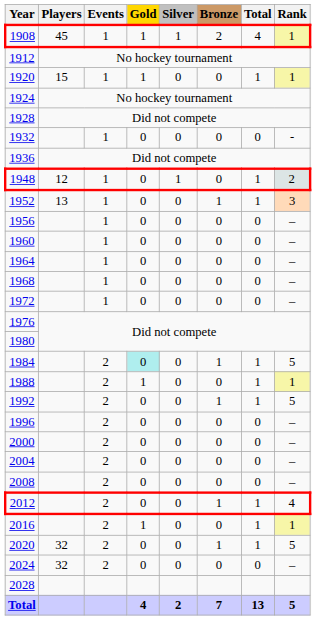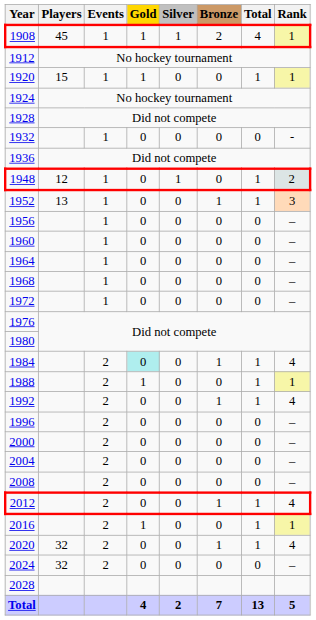1984 | Rank: 5 -> 4
1992 | Rank: 5 -> 4
2020 | Rank: 5 -> 4
